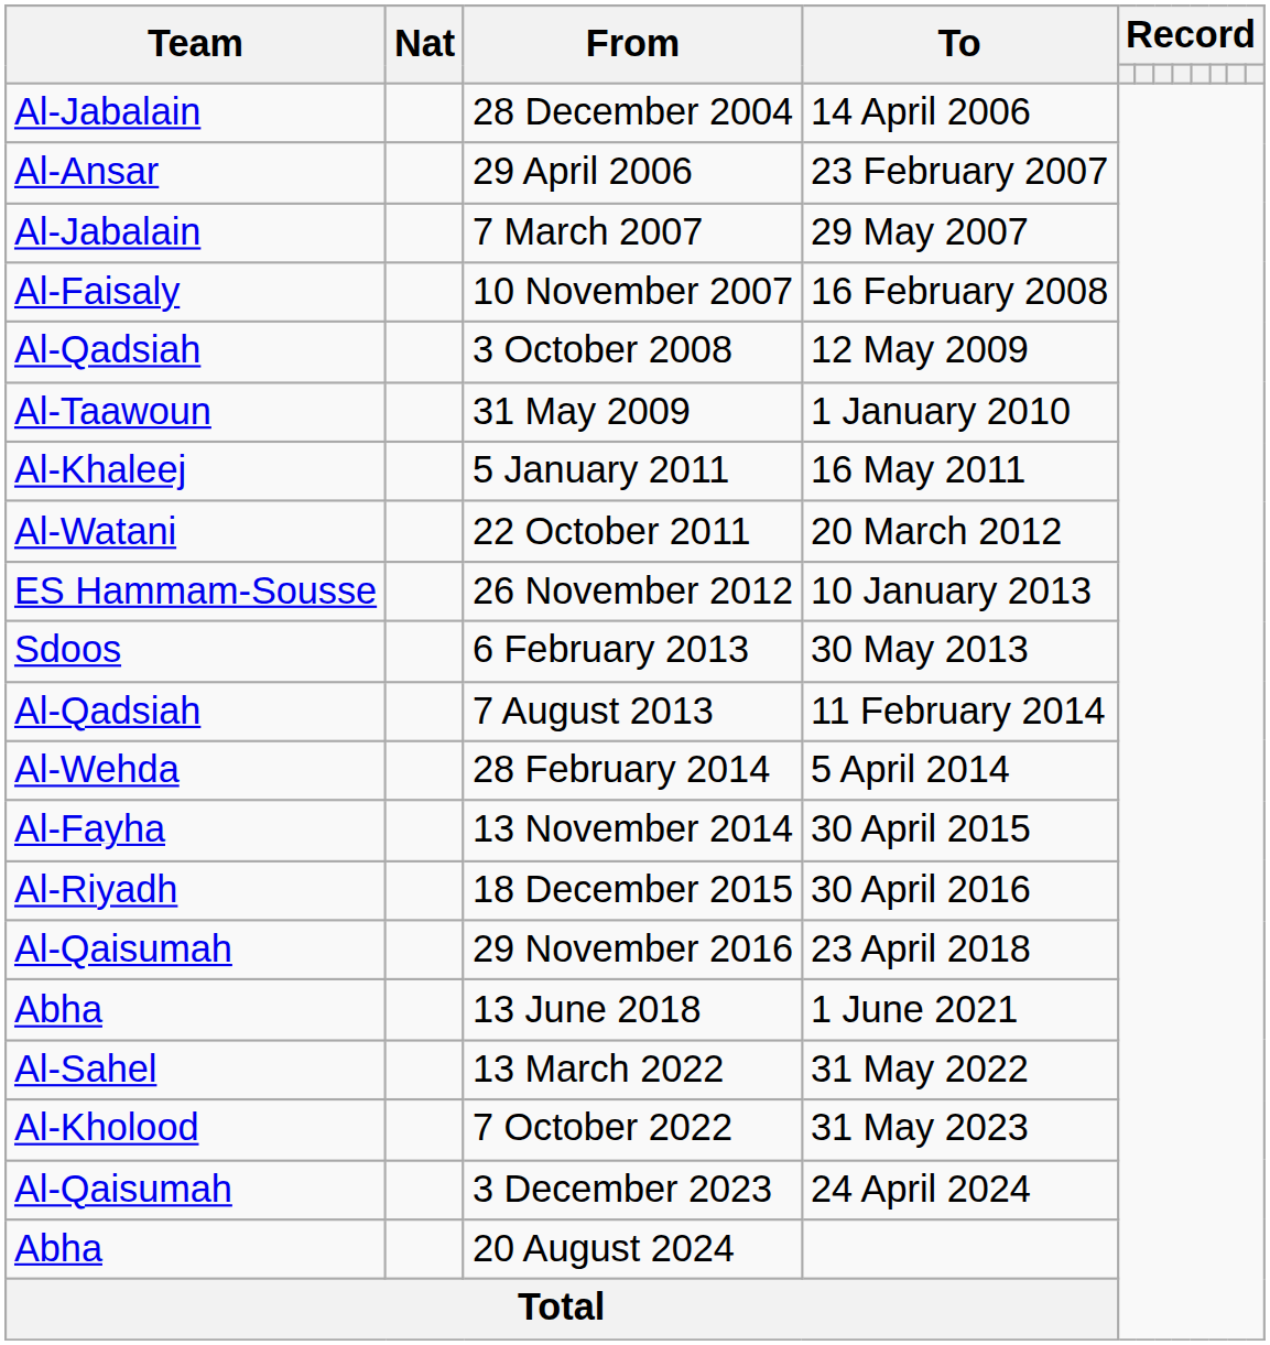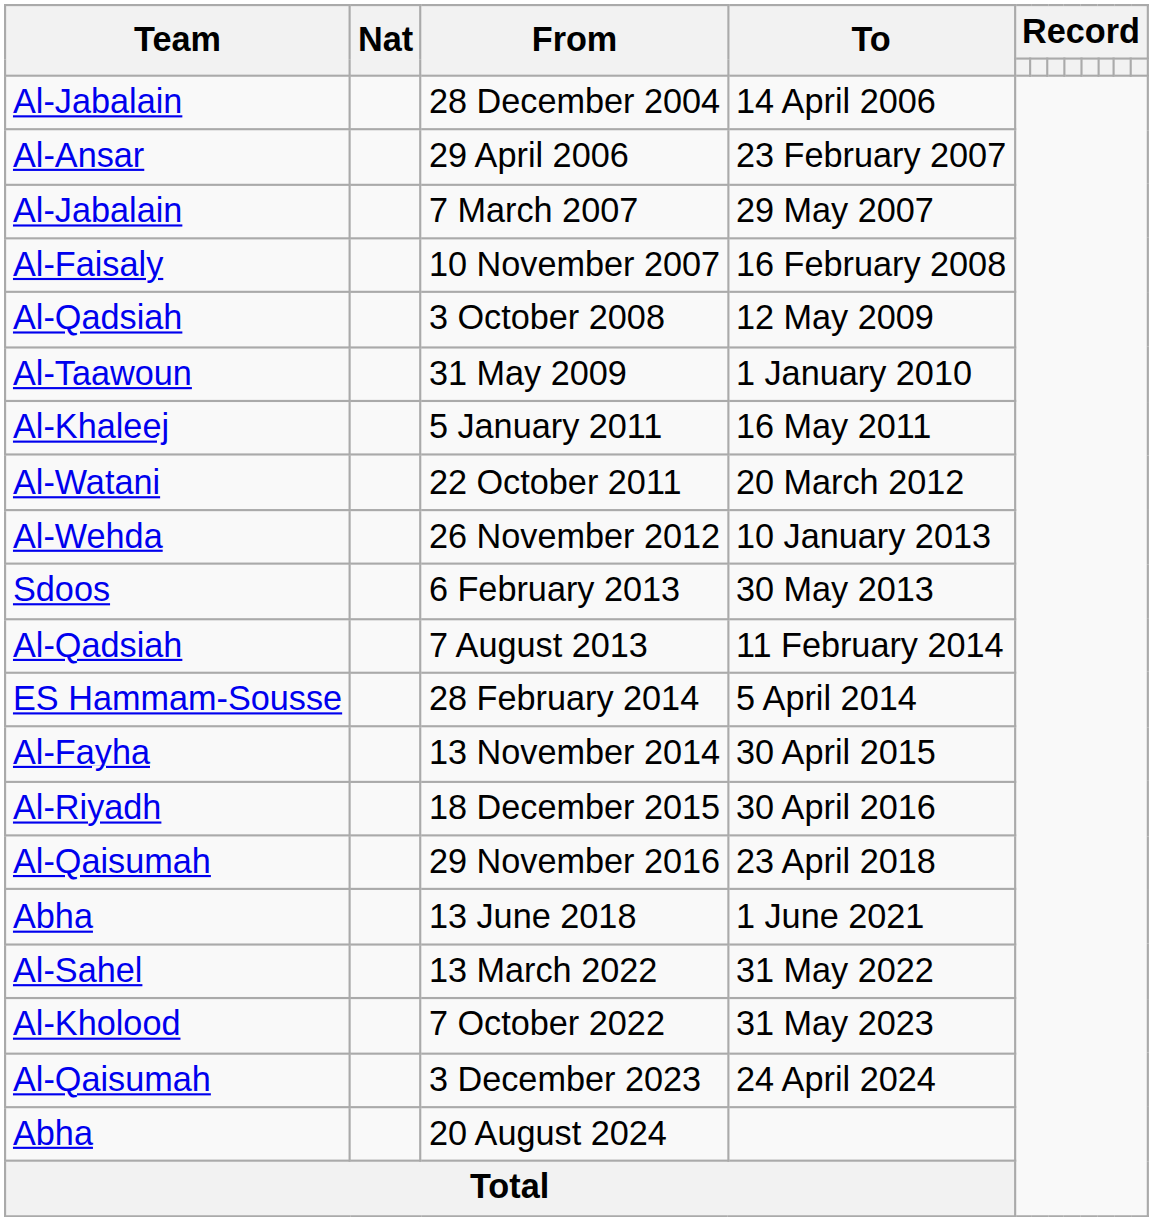26 November 2012 | Team: ES Hammam-Sousse -> Al-Wehda
28 February 2014 | Team: Al-Wehda -> ES Hammam-Sousse
